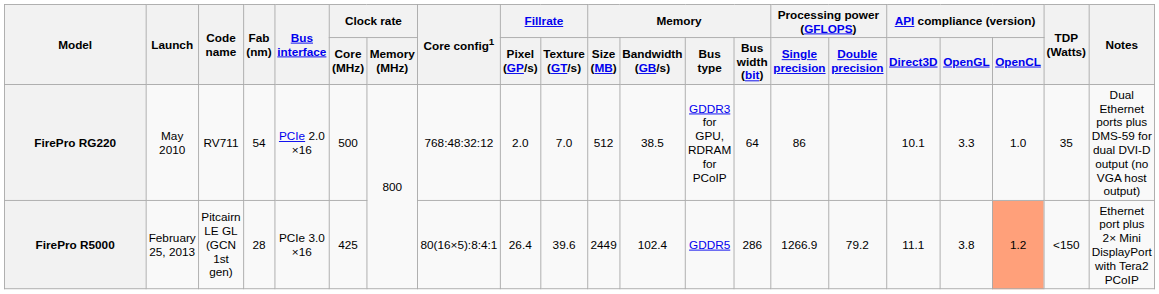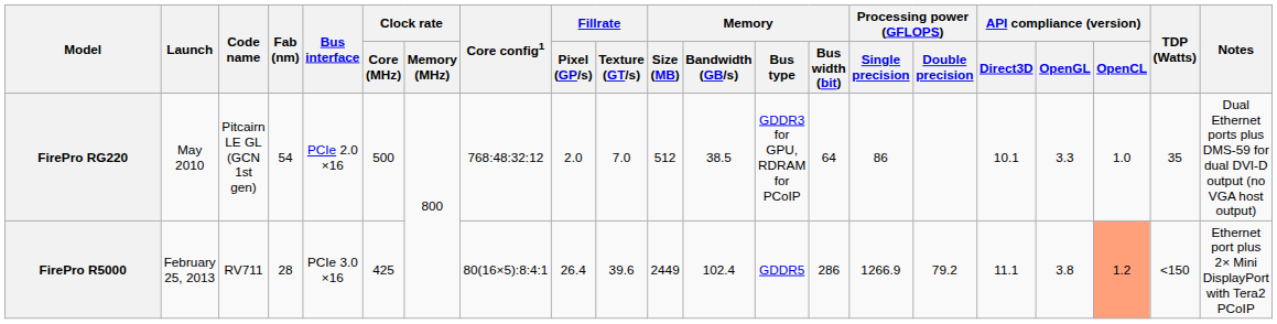FirePro RG220 | Code name: RV711 -> Pitcairn LE GL (GCN 1st gen)
FirePro R5000 | Code name: Pitcairn LE GL (GCN 1st gen) -> RV711
